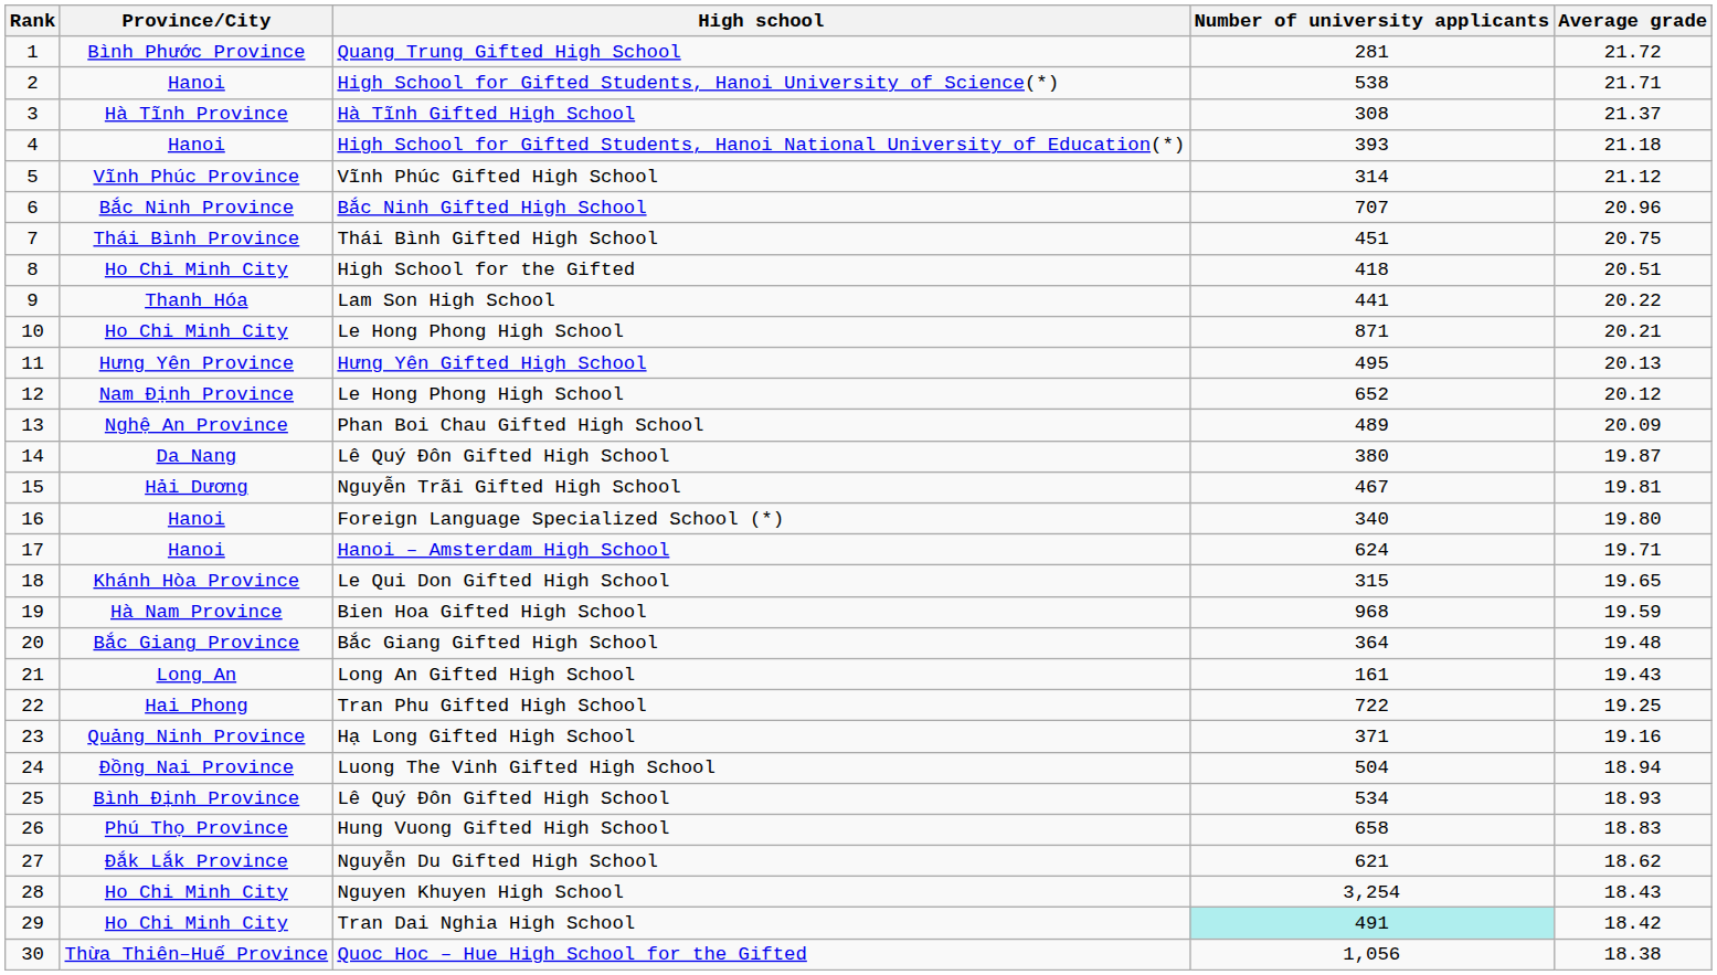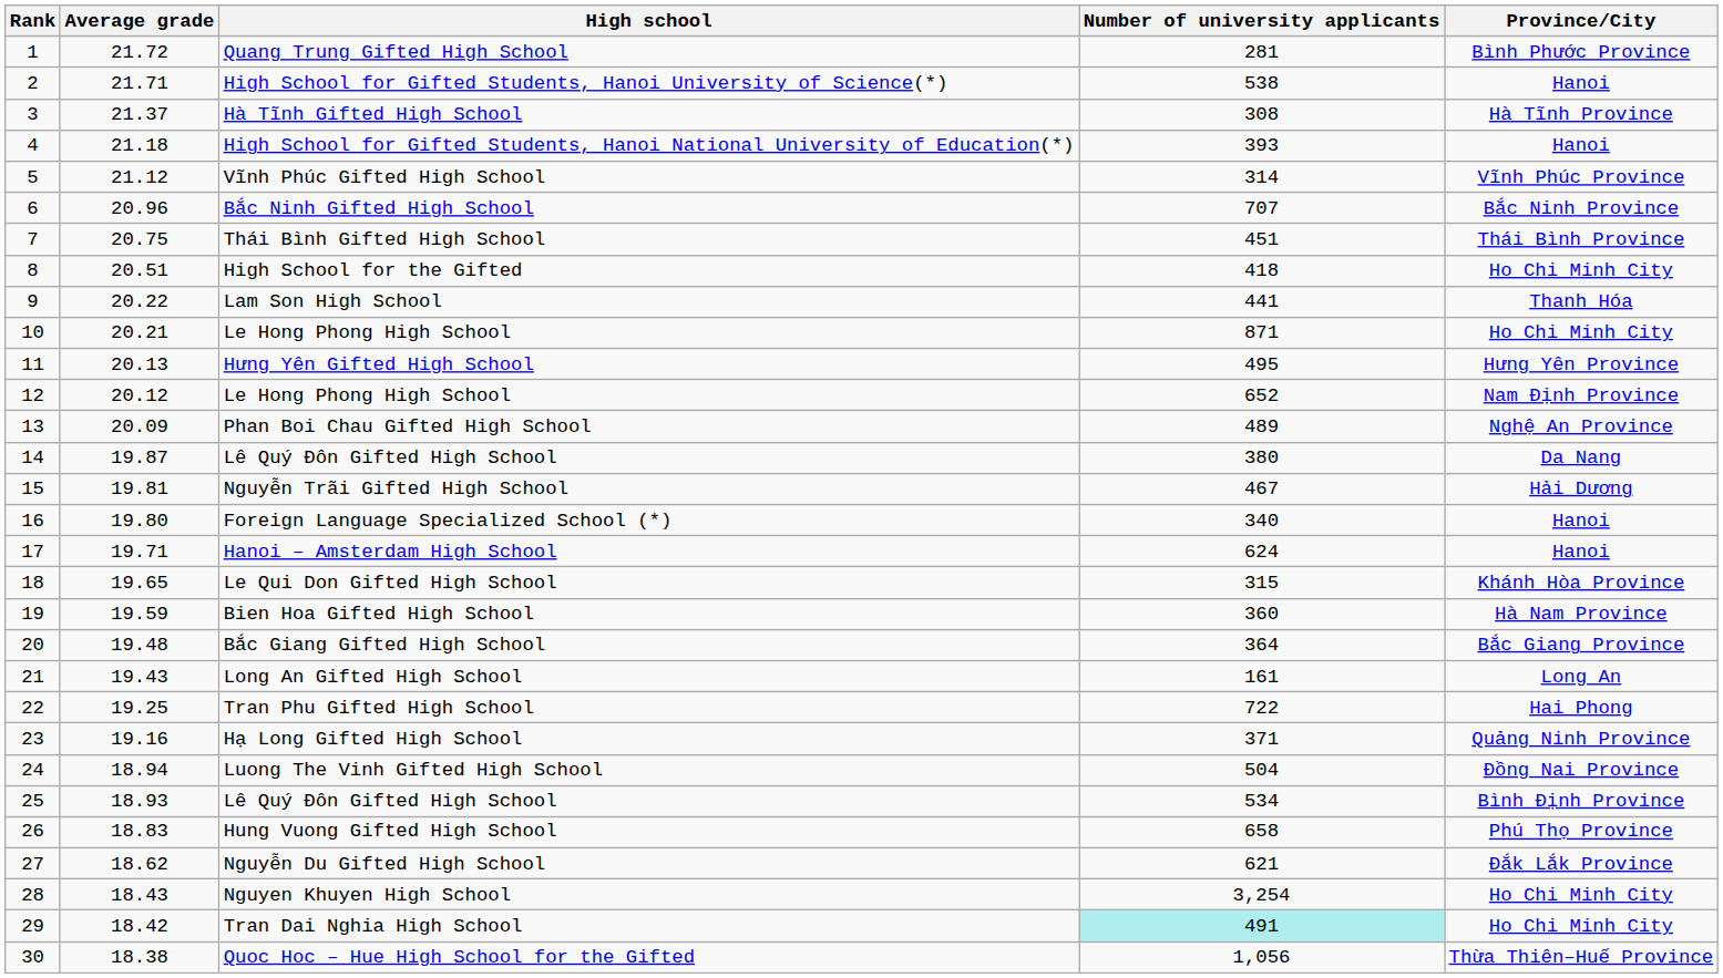columns swapped: Province/City <-> Average grade
Bien Hoa Gifted High School | Number of university applicants: 968 -> 360
